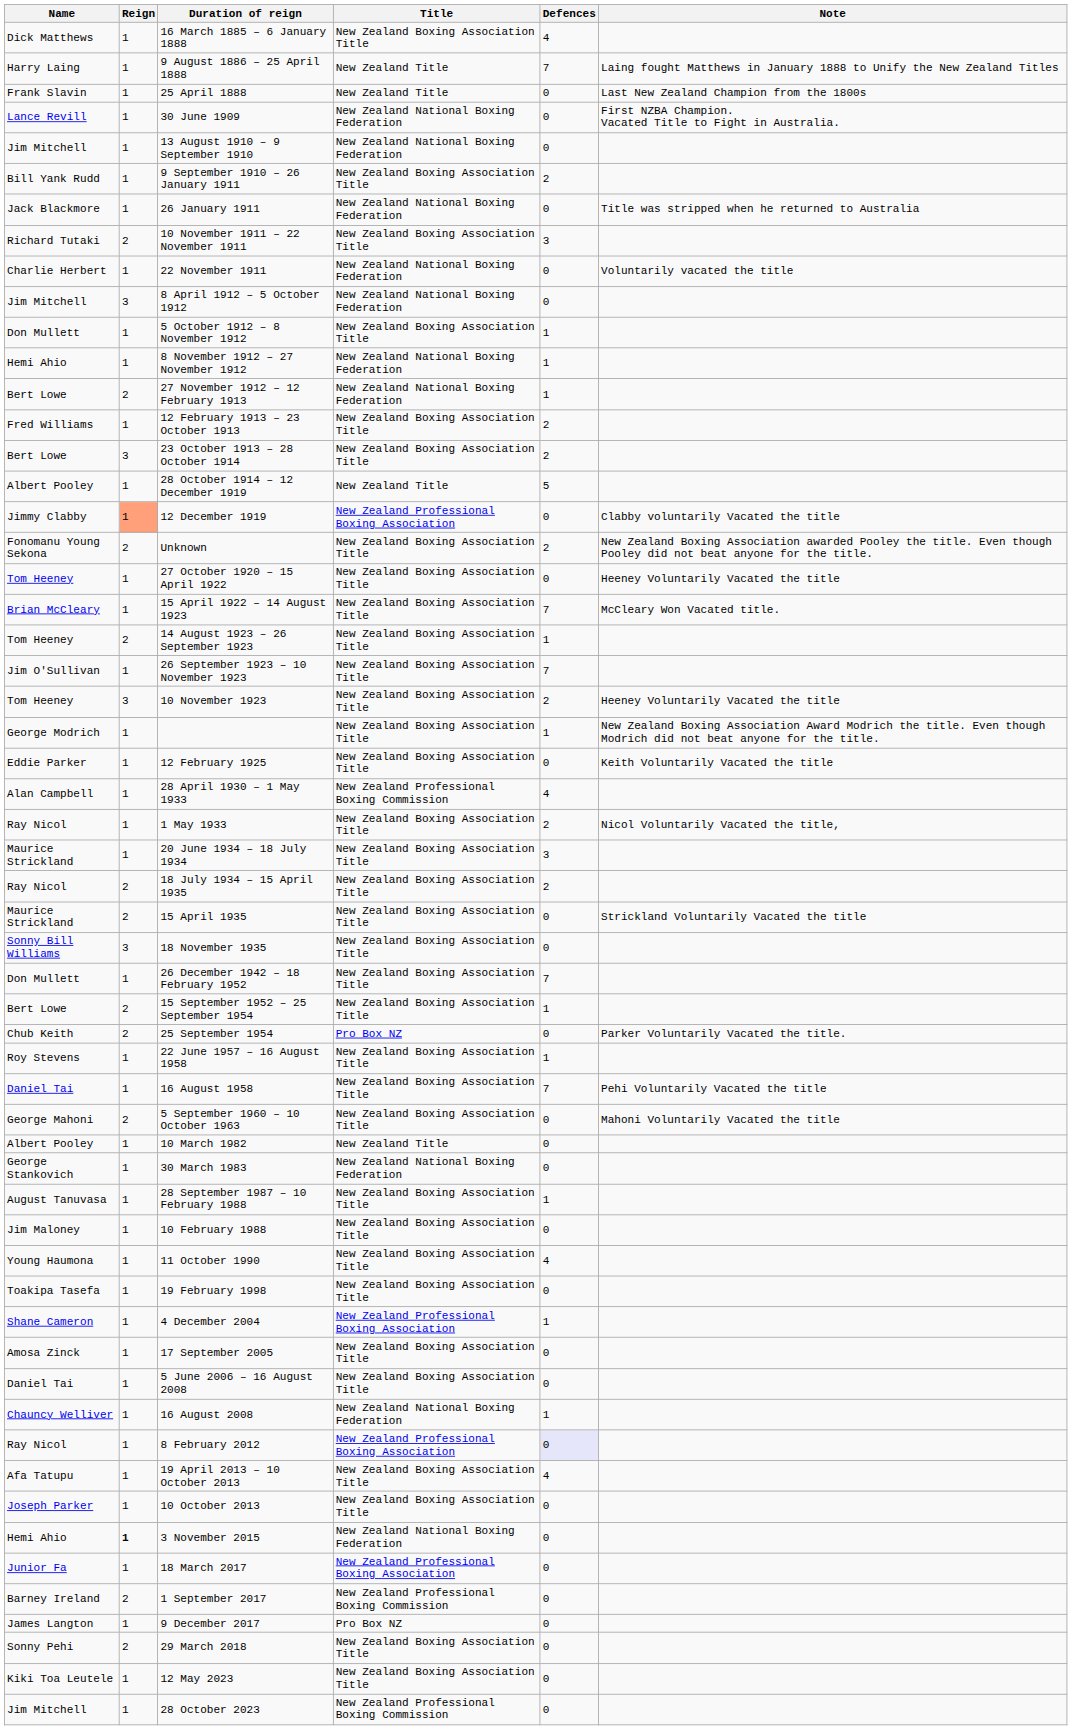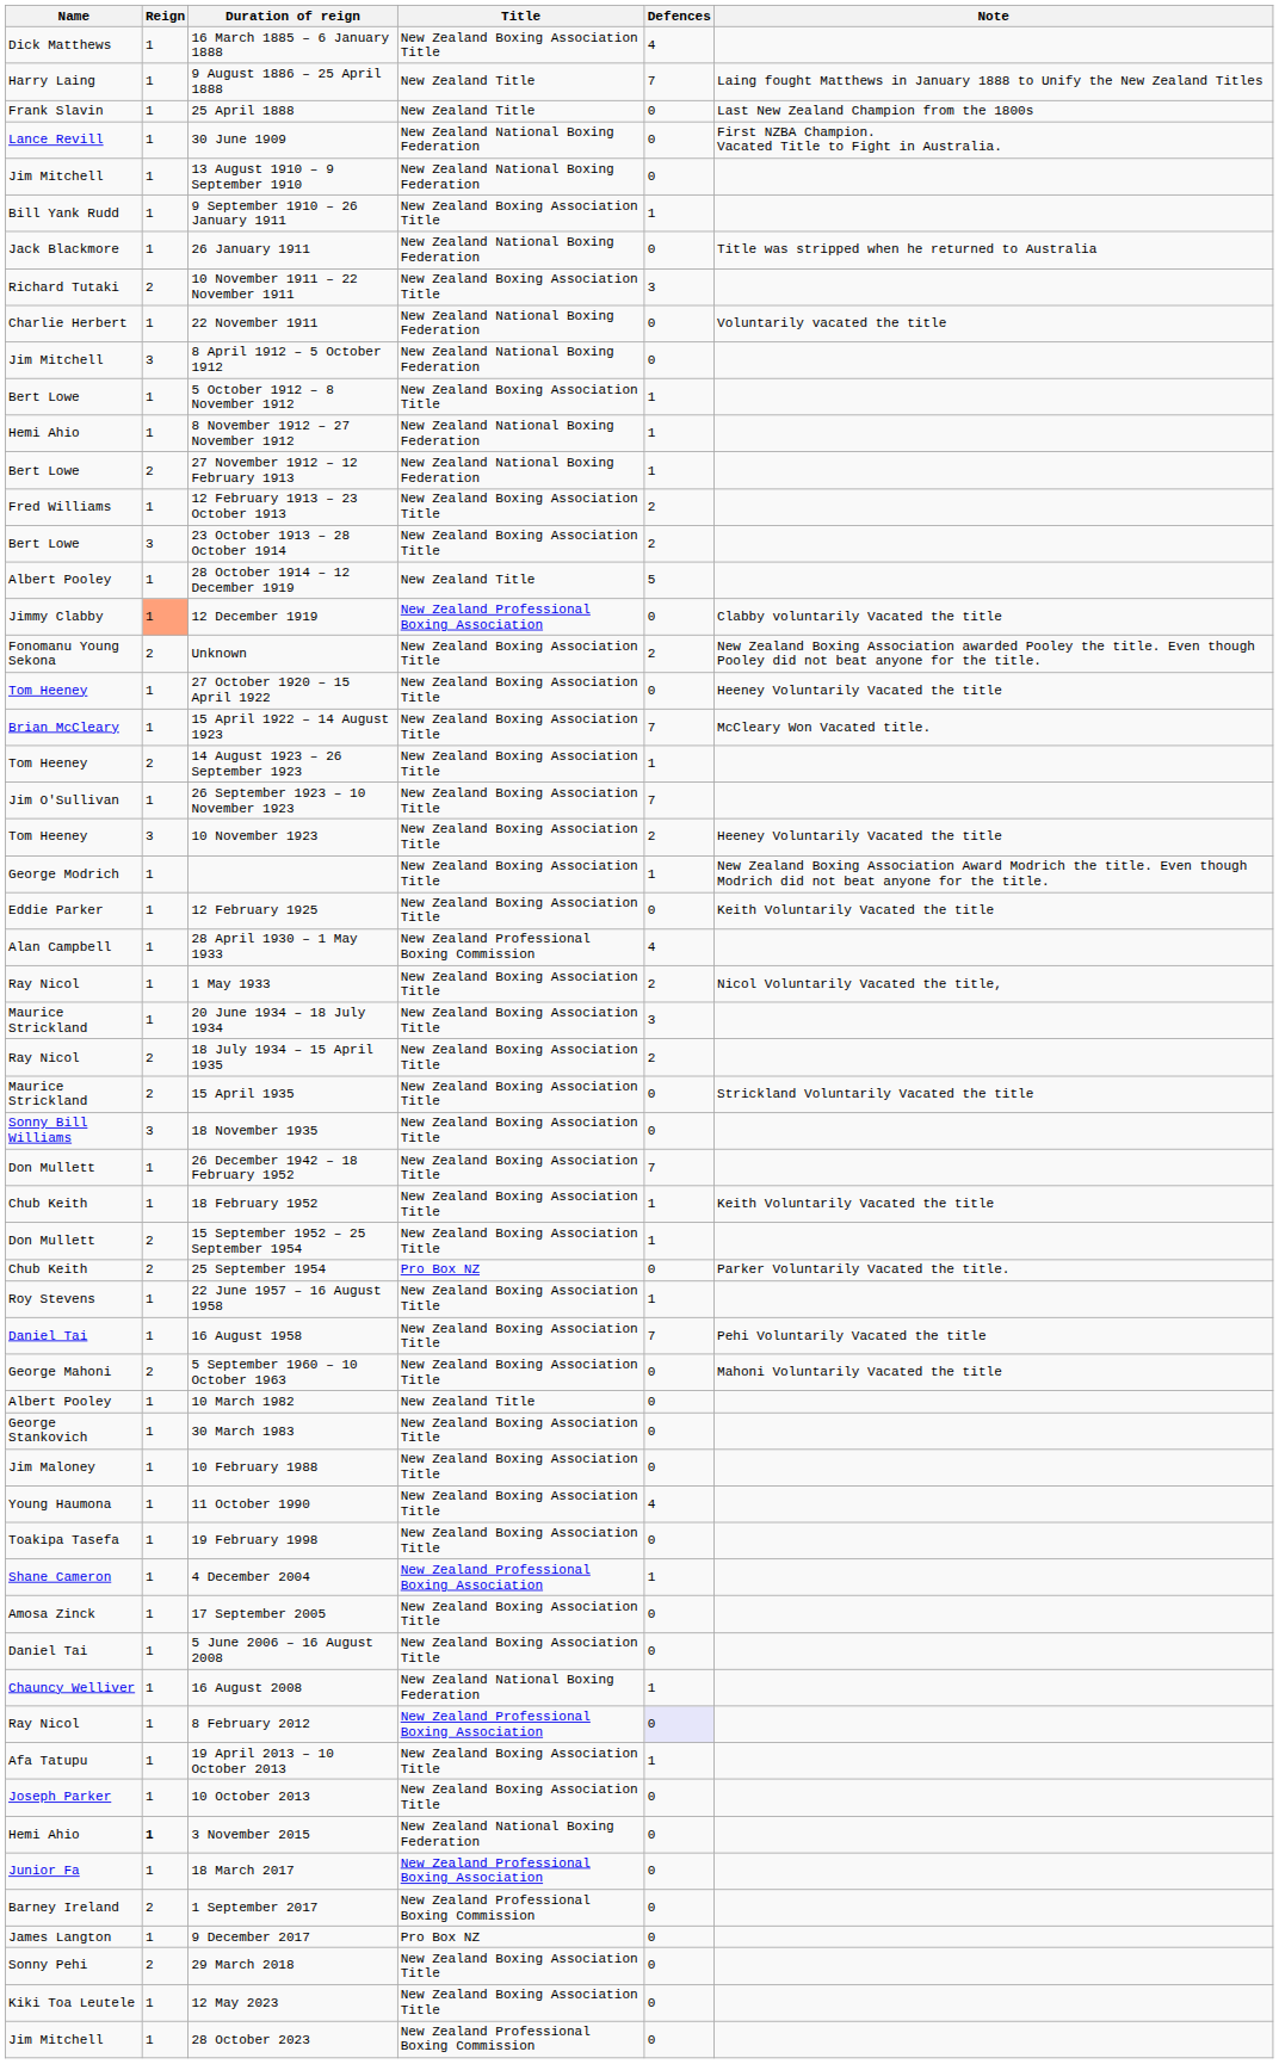9 September 1910 – 26 January 1911 | Defences: 2 -> 1
5 October 1912 – 8 November 1912 | Name: Don Mullett -> Bert Lowe
+ row: Chub Keith | 1 | 18 February 1952 | New Zealand Boxing Association Title | 1 | Keith Voluntarily Vacated the title
15 September 1952 – 25 September 1954 | Name: Bert Lowe -> Don Mullett
30 March 1983 | Title: New Zealand National Boxing Federation -> New Zealand Boxing Association Title
- row: August Tanuvasa | 1 | 28 September 1987 – 10 February 1988 | New Zealand Boxing Association Title | 1
19 April 2013 – 10 October 2013 | Defences: 4 -> 1
